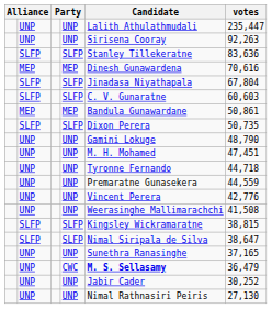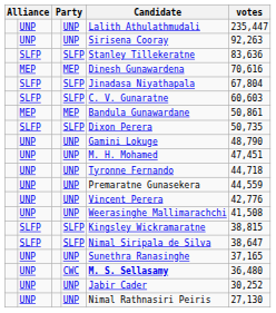CWC | votes: 36,479 -> 36,480
